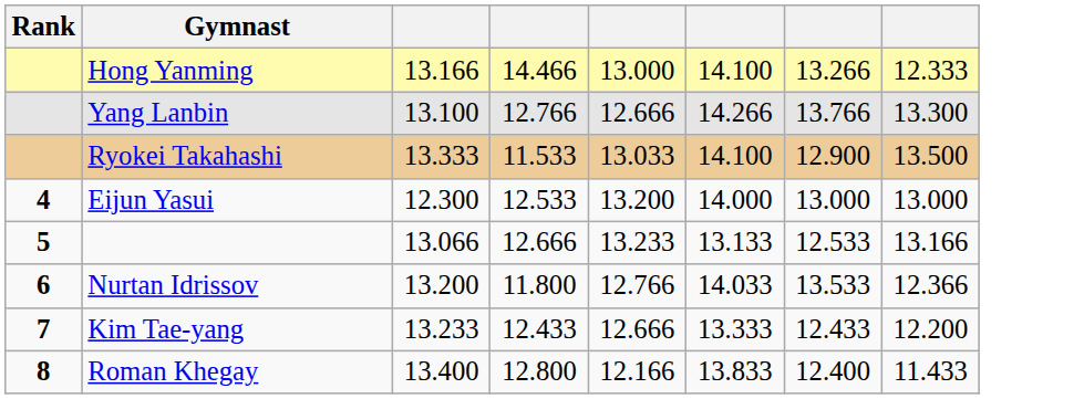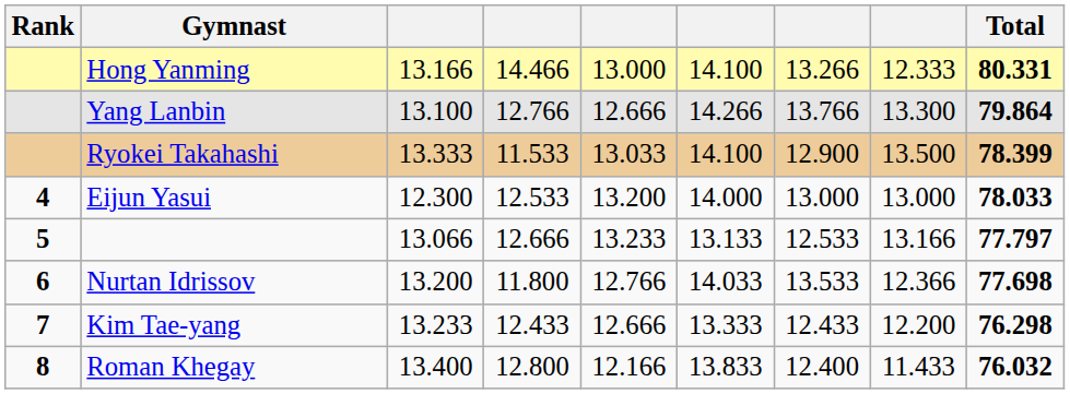+ column: Total | 80.331 | 79.864 | 78.399 | 78.033 | 77.797 | 77.698 | 76.298 | 76.032
